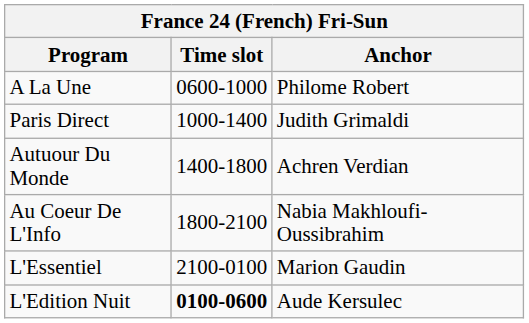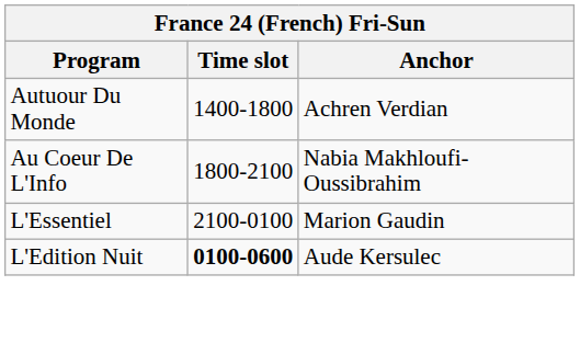- row: A La Une | 0600-1000 | Philome Robert
- row: Paris Direct | 1000-1400 | Judith Grimaldi
